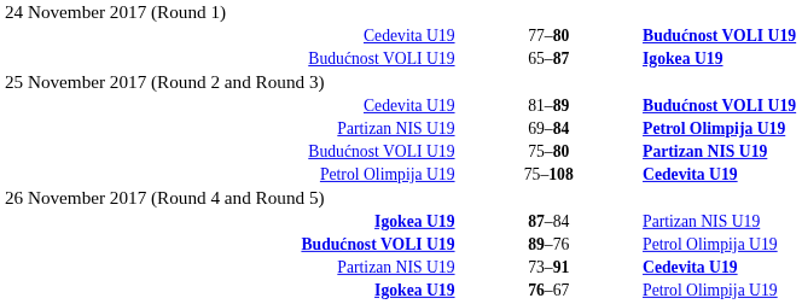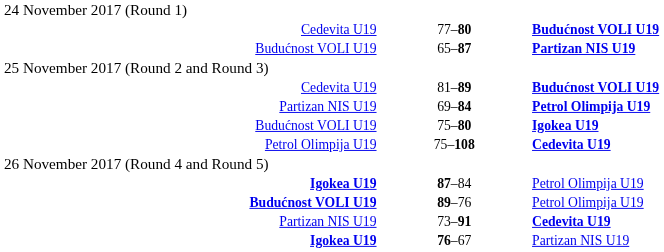65–87 | column 5: Igokea U19 -> Partizan NIS U19
75–80 | column 5: Partizan NIS U19 -> Igokea U19
87–84 | column 5: Partizan NIS U19 -> Petrol Olimpija U19
76–67 | column 5: Petrol Olimpija U19 -> Partizan NIS U19
